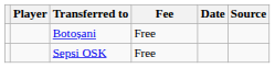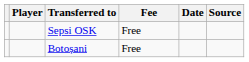rows swapped: Sepsi OSK <-> Botoșani
